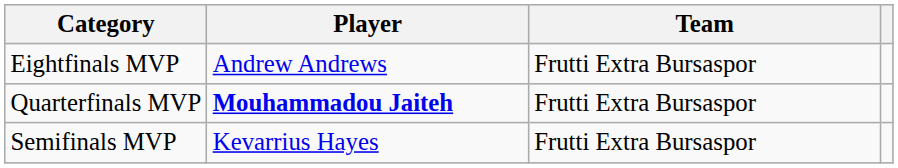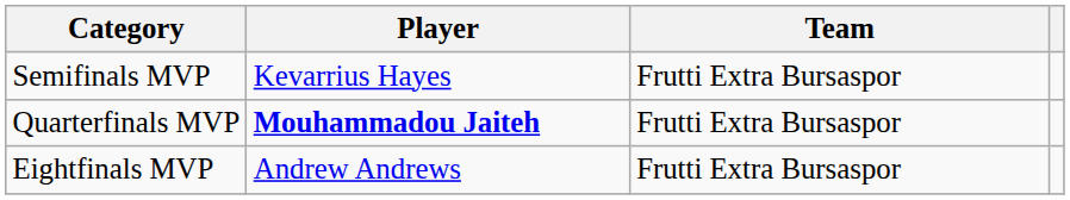rows swapped: Eightfinals MVP <-> Semifinals MVP
